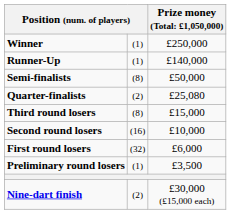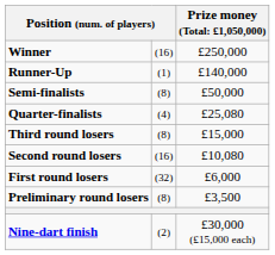Winner | column 2: (1) -> (16)
Quarter-finalists | column 2: (2) -> (4)
Second round losers | column 3: £10,000 -> £10,080
Preliminary round losers | column 2: (1) -> (8)
